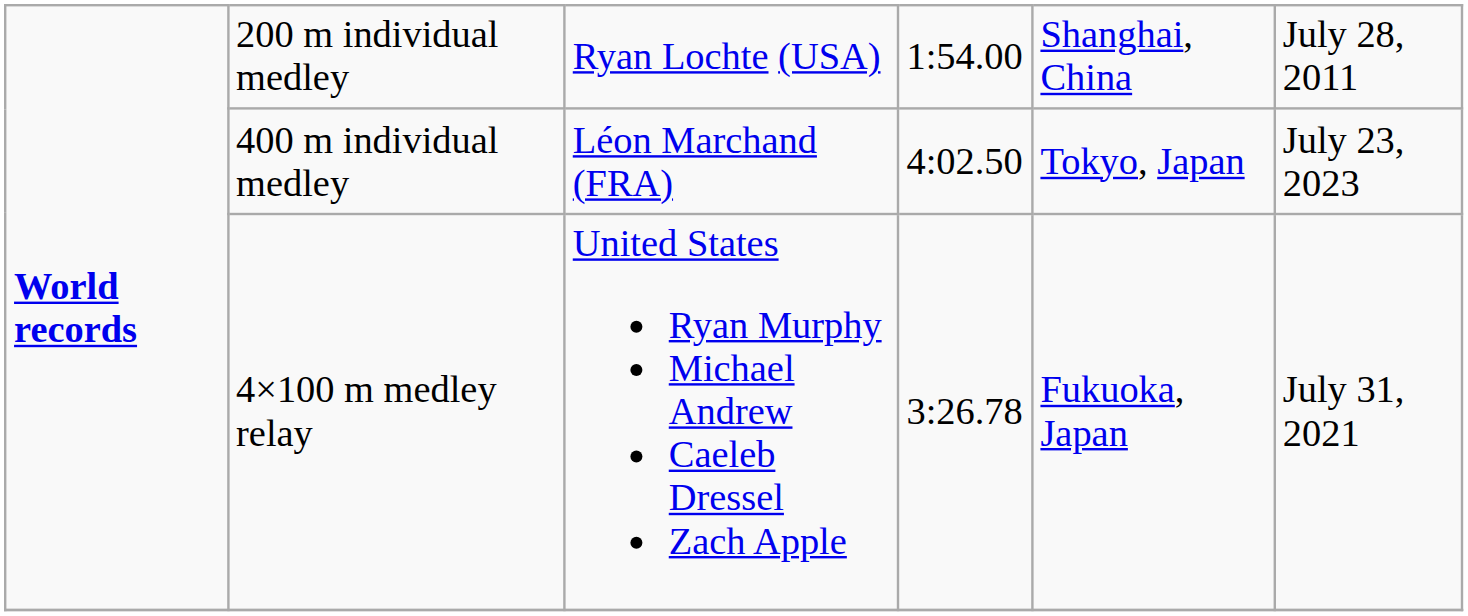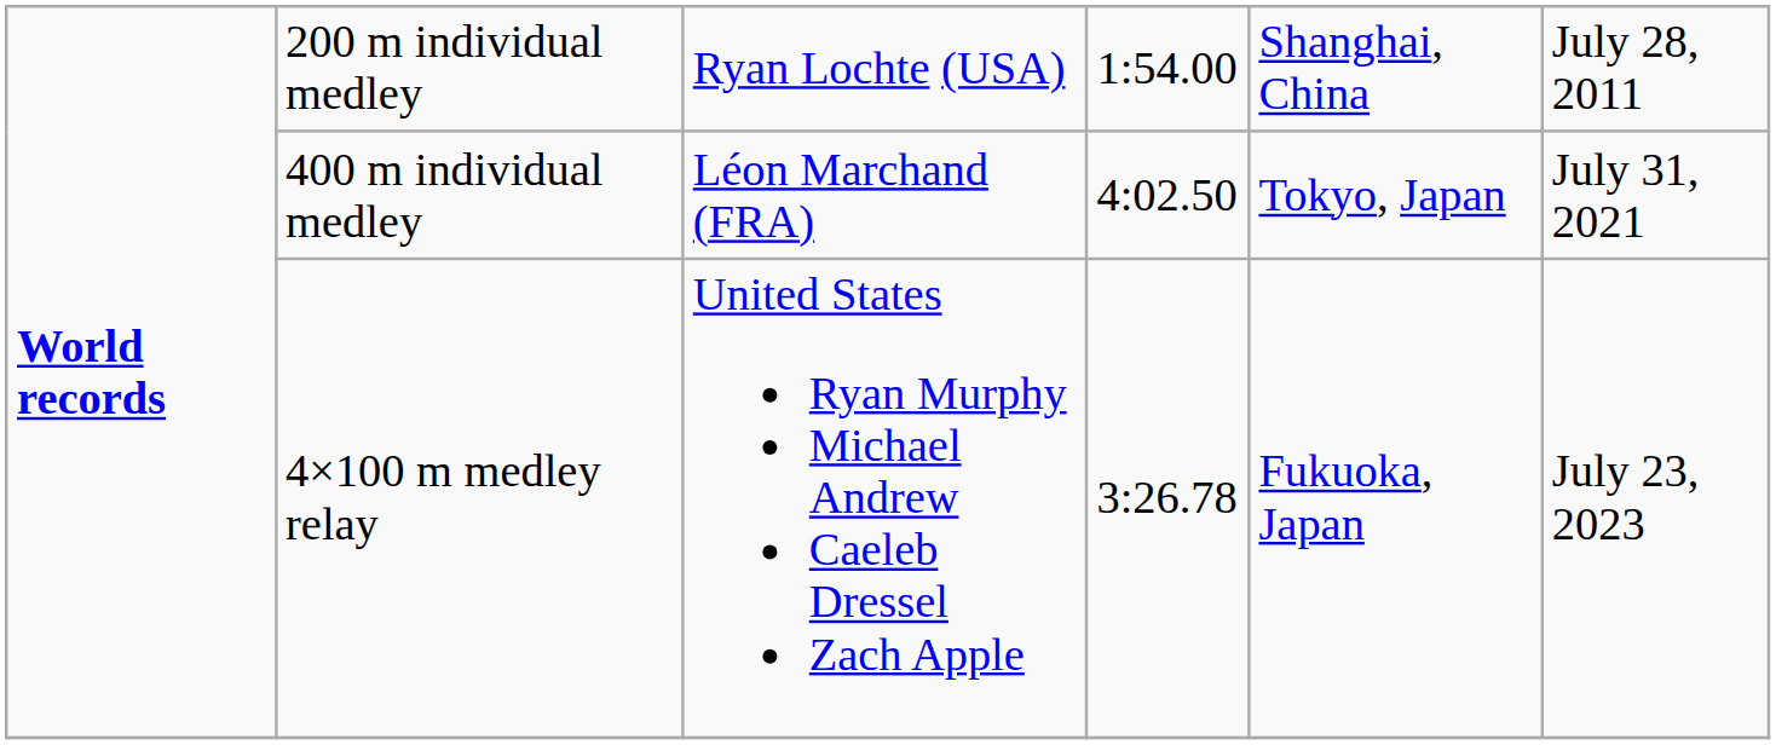400 m individual medley | column 6: July 23, 2023 -> July 31, 2021
4×100 m medley relay | column 6: July 31, 2021 -> July 23, 2023
